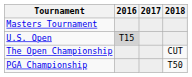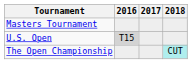The Open Championship | 2018: no background -> paleturquoise background
- row: PGA Championship | T50
